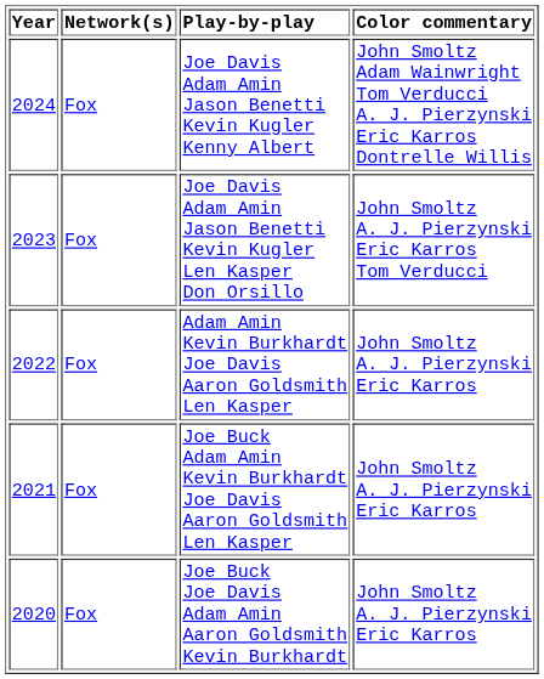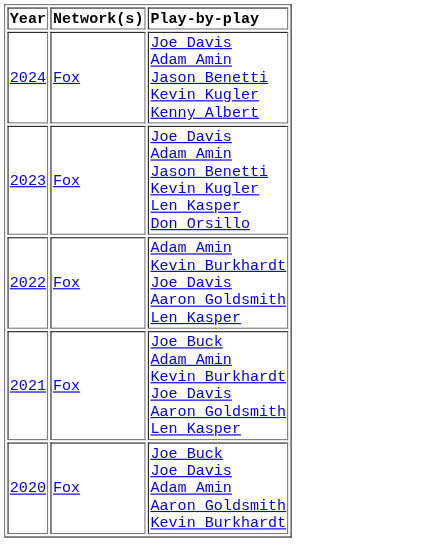- column: Color commentary | John Smoltz Adam Wainwright Tom Verducci A. J. Pierzynski Eric Karros Dontrelle Willis | John Smoltz A. J. Pierzynski Eric Karros Tom Verducci | John Smoltz A. J. Pierzynski Eric Karros | John Smoltz A. J. Pierzynski Eric Karros | John Smoltz A. J. Pierzynski Eric Karros
